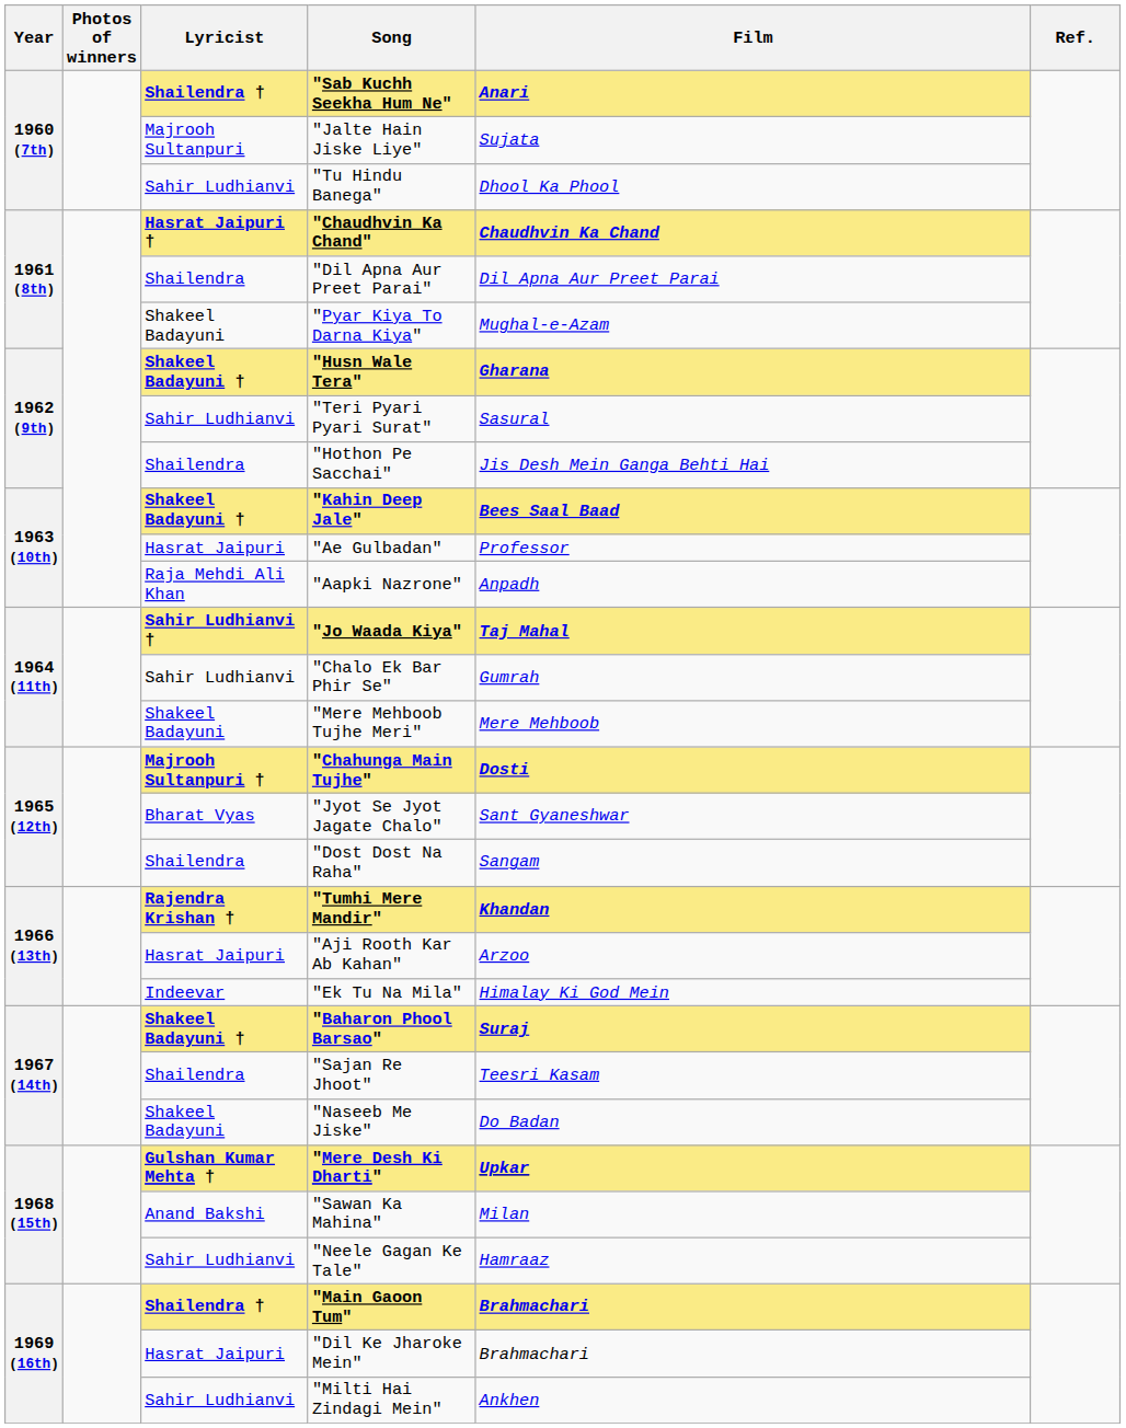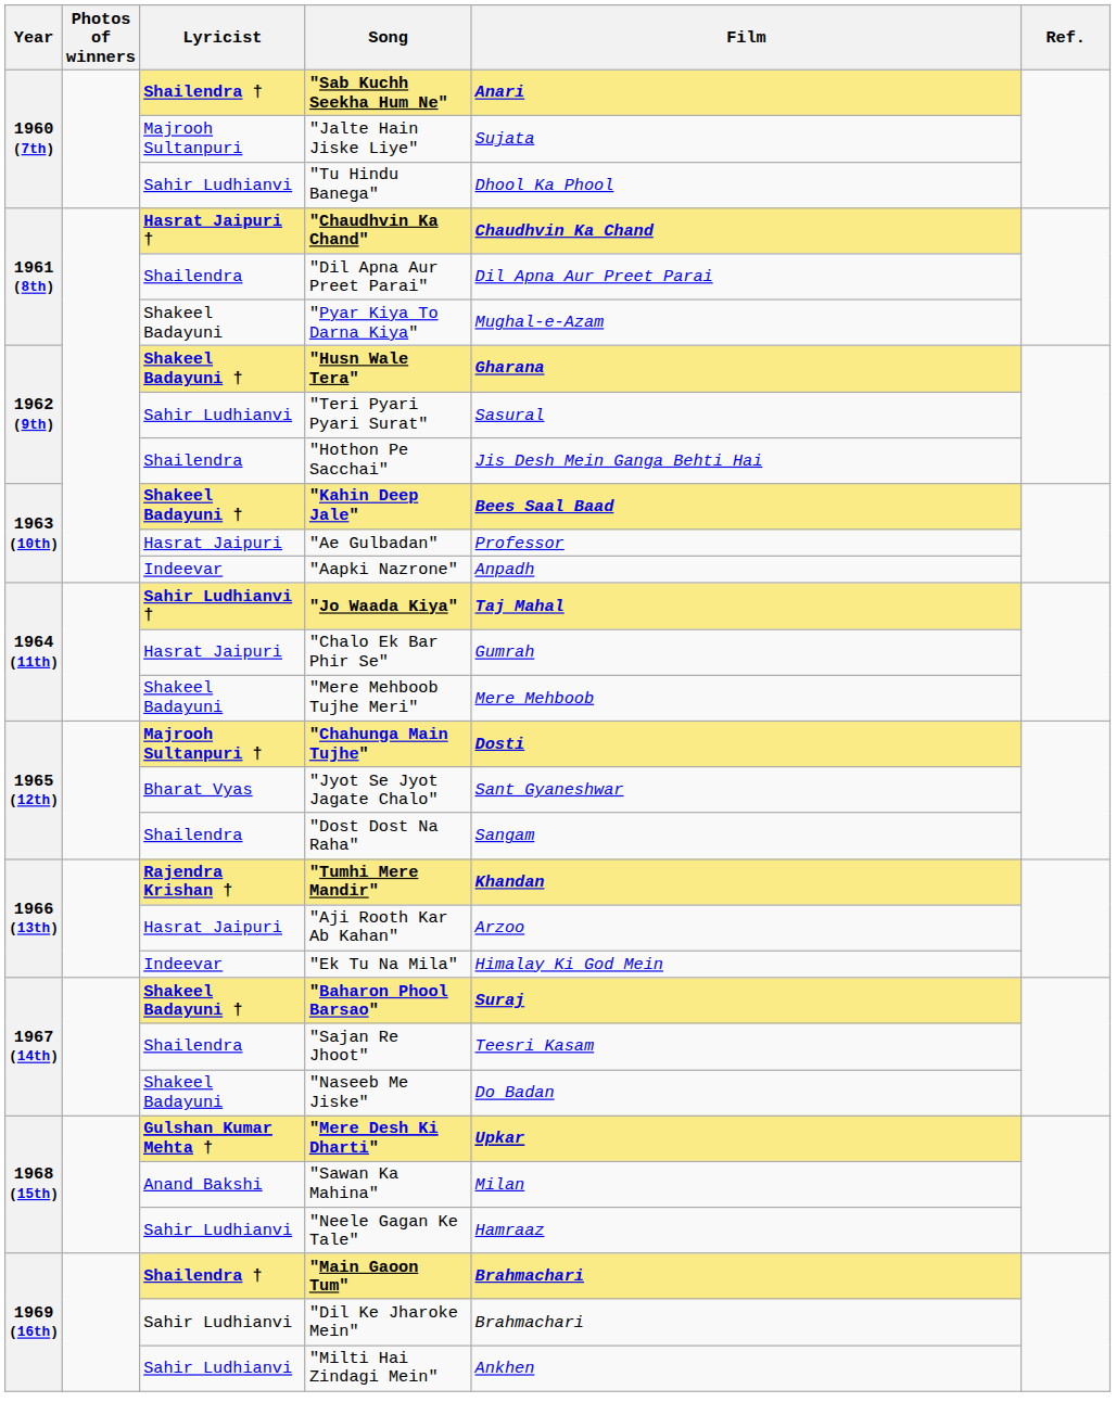"Aapki Nazrone" | Lyricist: Raja Mehdi Ali Khan -> Indeevar
"Chalo Ek Bar Phir Se" | Lyricist: Sahir Ludhianvi -> Hasrat Jaipuri
"Dil Ke Jharoke Mein" | Lyricist: Hasrat Jaipuri -> Sahir Ludhianvi
